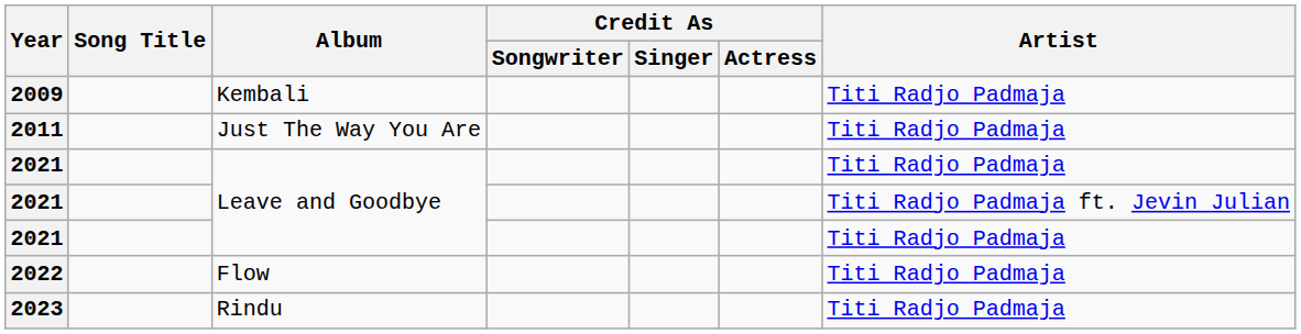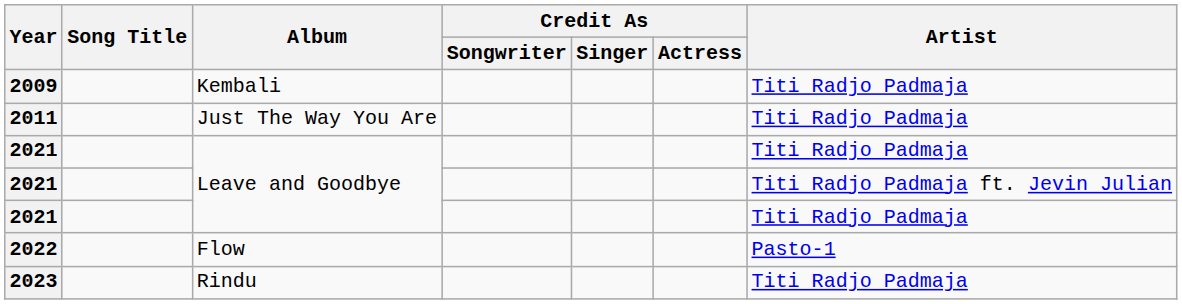2022 | Artist: Titi Radjo Padmaja -> Pasto-1
